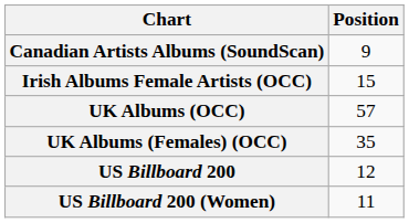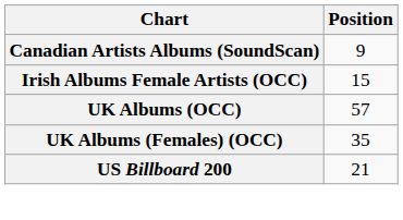US Billboard 200 | Position: 12 -> 21
- row: US Billboard 200 (Women) | 11
